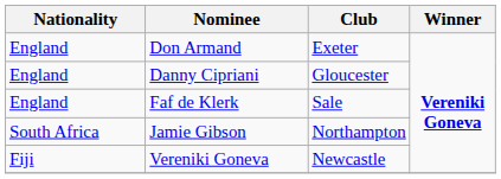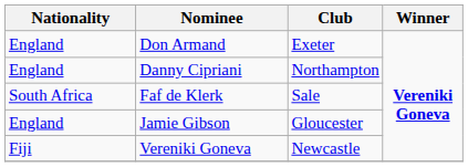Danny Cipriani | Club: Gloucester -> Northampton
Faf de Klerk | Nationality: England -> South Africa
Jamie Gibson | Nationality: South Africa -> England
Jamie Gibson | Club: Northampton -> Gloucester
